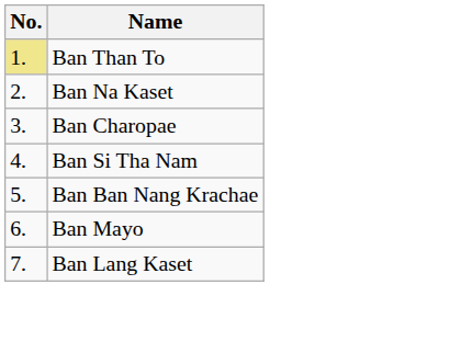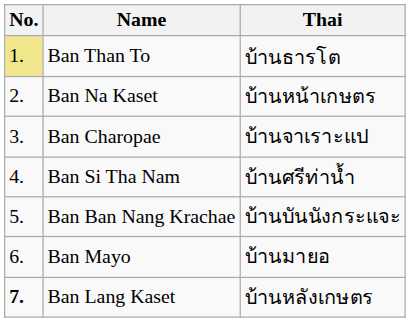+ column: Thai | บ้านธารโต | บ้านหน้าเกษตร | บ้านจาเราะแป | บ้านศรีท่าน้ำ | บ้านบันนังกระแจะ | บ้านมายอ | บ้านหลังเกษตร
Ban Lang Kaset | No.: normal -> bold
